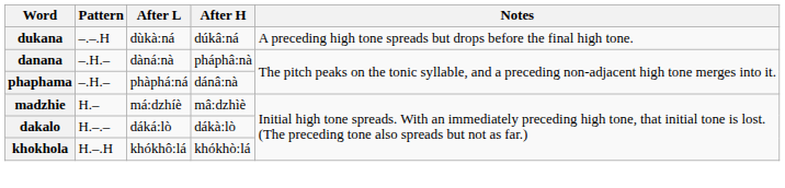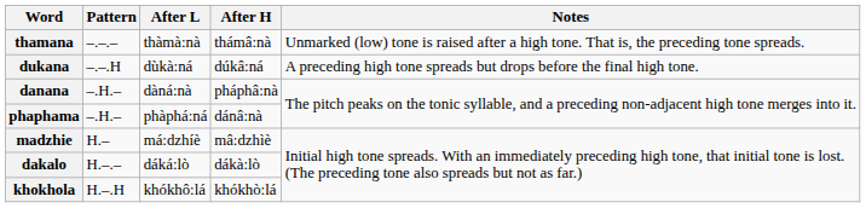+ row: thamana | –.–.– | thàmà:nà | thámâ:nà | Unmarked (low) tone is raised after a high tone. That is, the preceding tone spreads.
